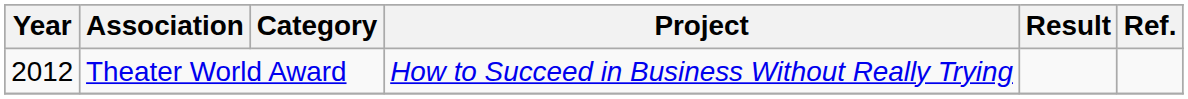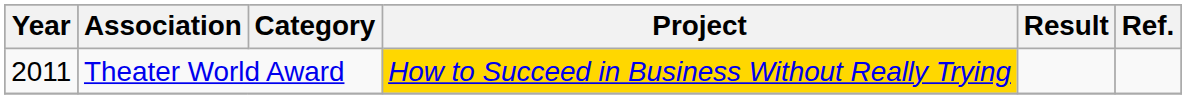Theater World Award | Year: 2012 -> 2011
Theater World Award | Project: no background -> gold background
